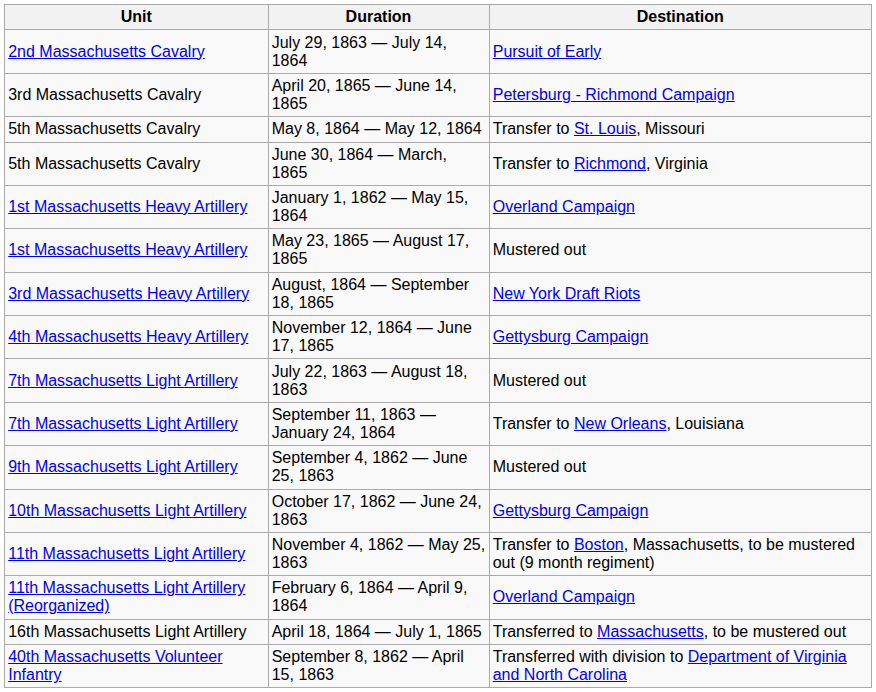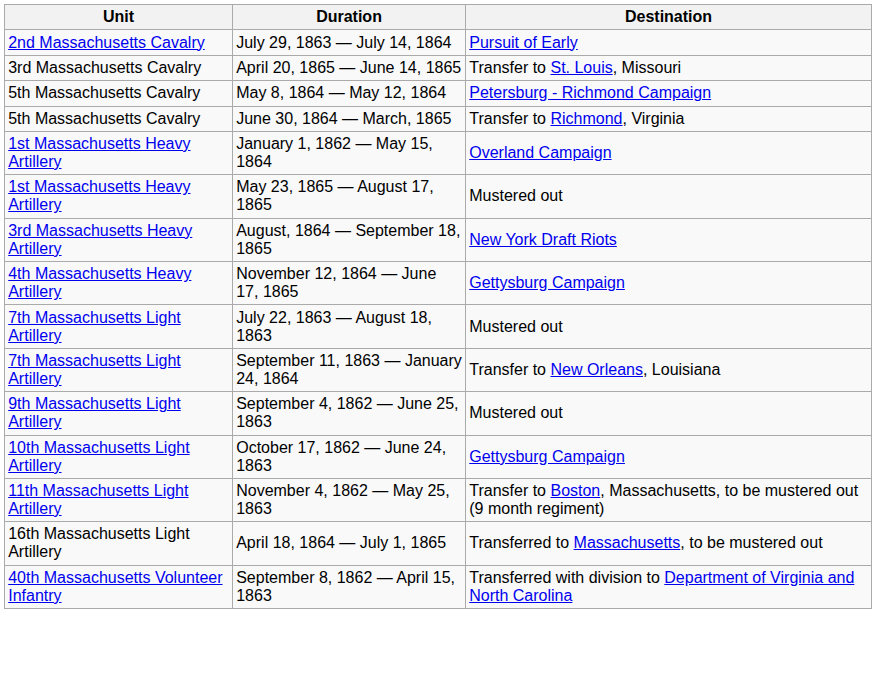April 20, 1865 — June 14, 1865 | Destination: Petersburg - Richmond Campaign -> Transfer to St. Louis, Missouri
May 8, 1864 — May 12, 1864 | Destination: Transfer to St. Louis, Missouri -> Petersburg - Richmond Campaign
- row: 11th Massachusetts Light Artillery (Reorganized) | February 6, 1864 — April 9, 1864 | Overland Campaign
